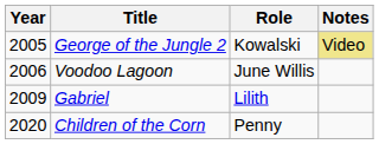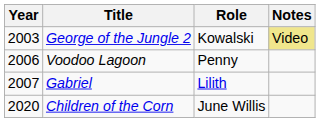George of the Jungle 2 | Year: 2005 -> 2003
Voodoo Lagoon | Role: June Willis -> Penny
Gabriel | Year: 2009 -> 2007
Children of the Corn | Role: Penny -> June Willis
